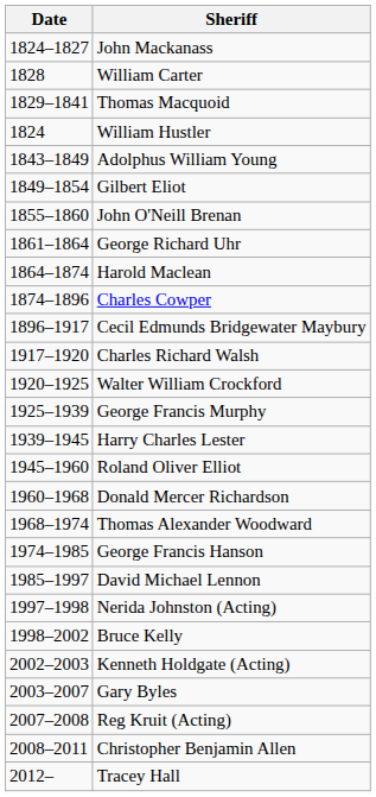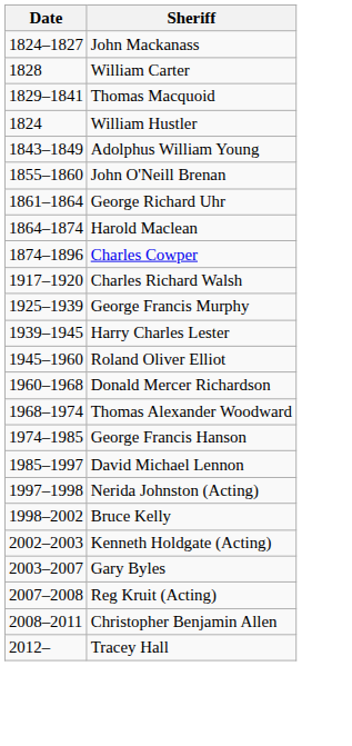- row: 1849–1854 | Gilbert Eliot
- row: 1896–1917 | Cecil Edmunds Bridgewater Maybury
- row: 1920–1925 | Walter William Crockford
